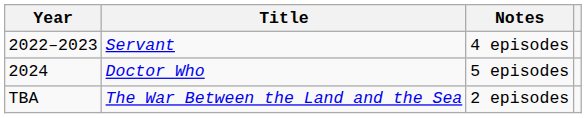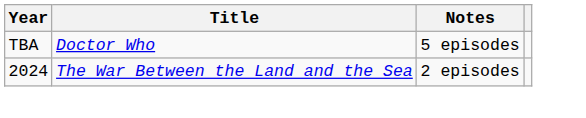- row: 2022–2023 | Servant | 4 episodes
Doctor Who | Year: 2024 -> TBA
The War Between the Land and the Sea | Year: TBA -> 2024
